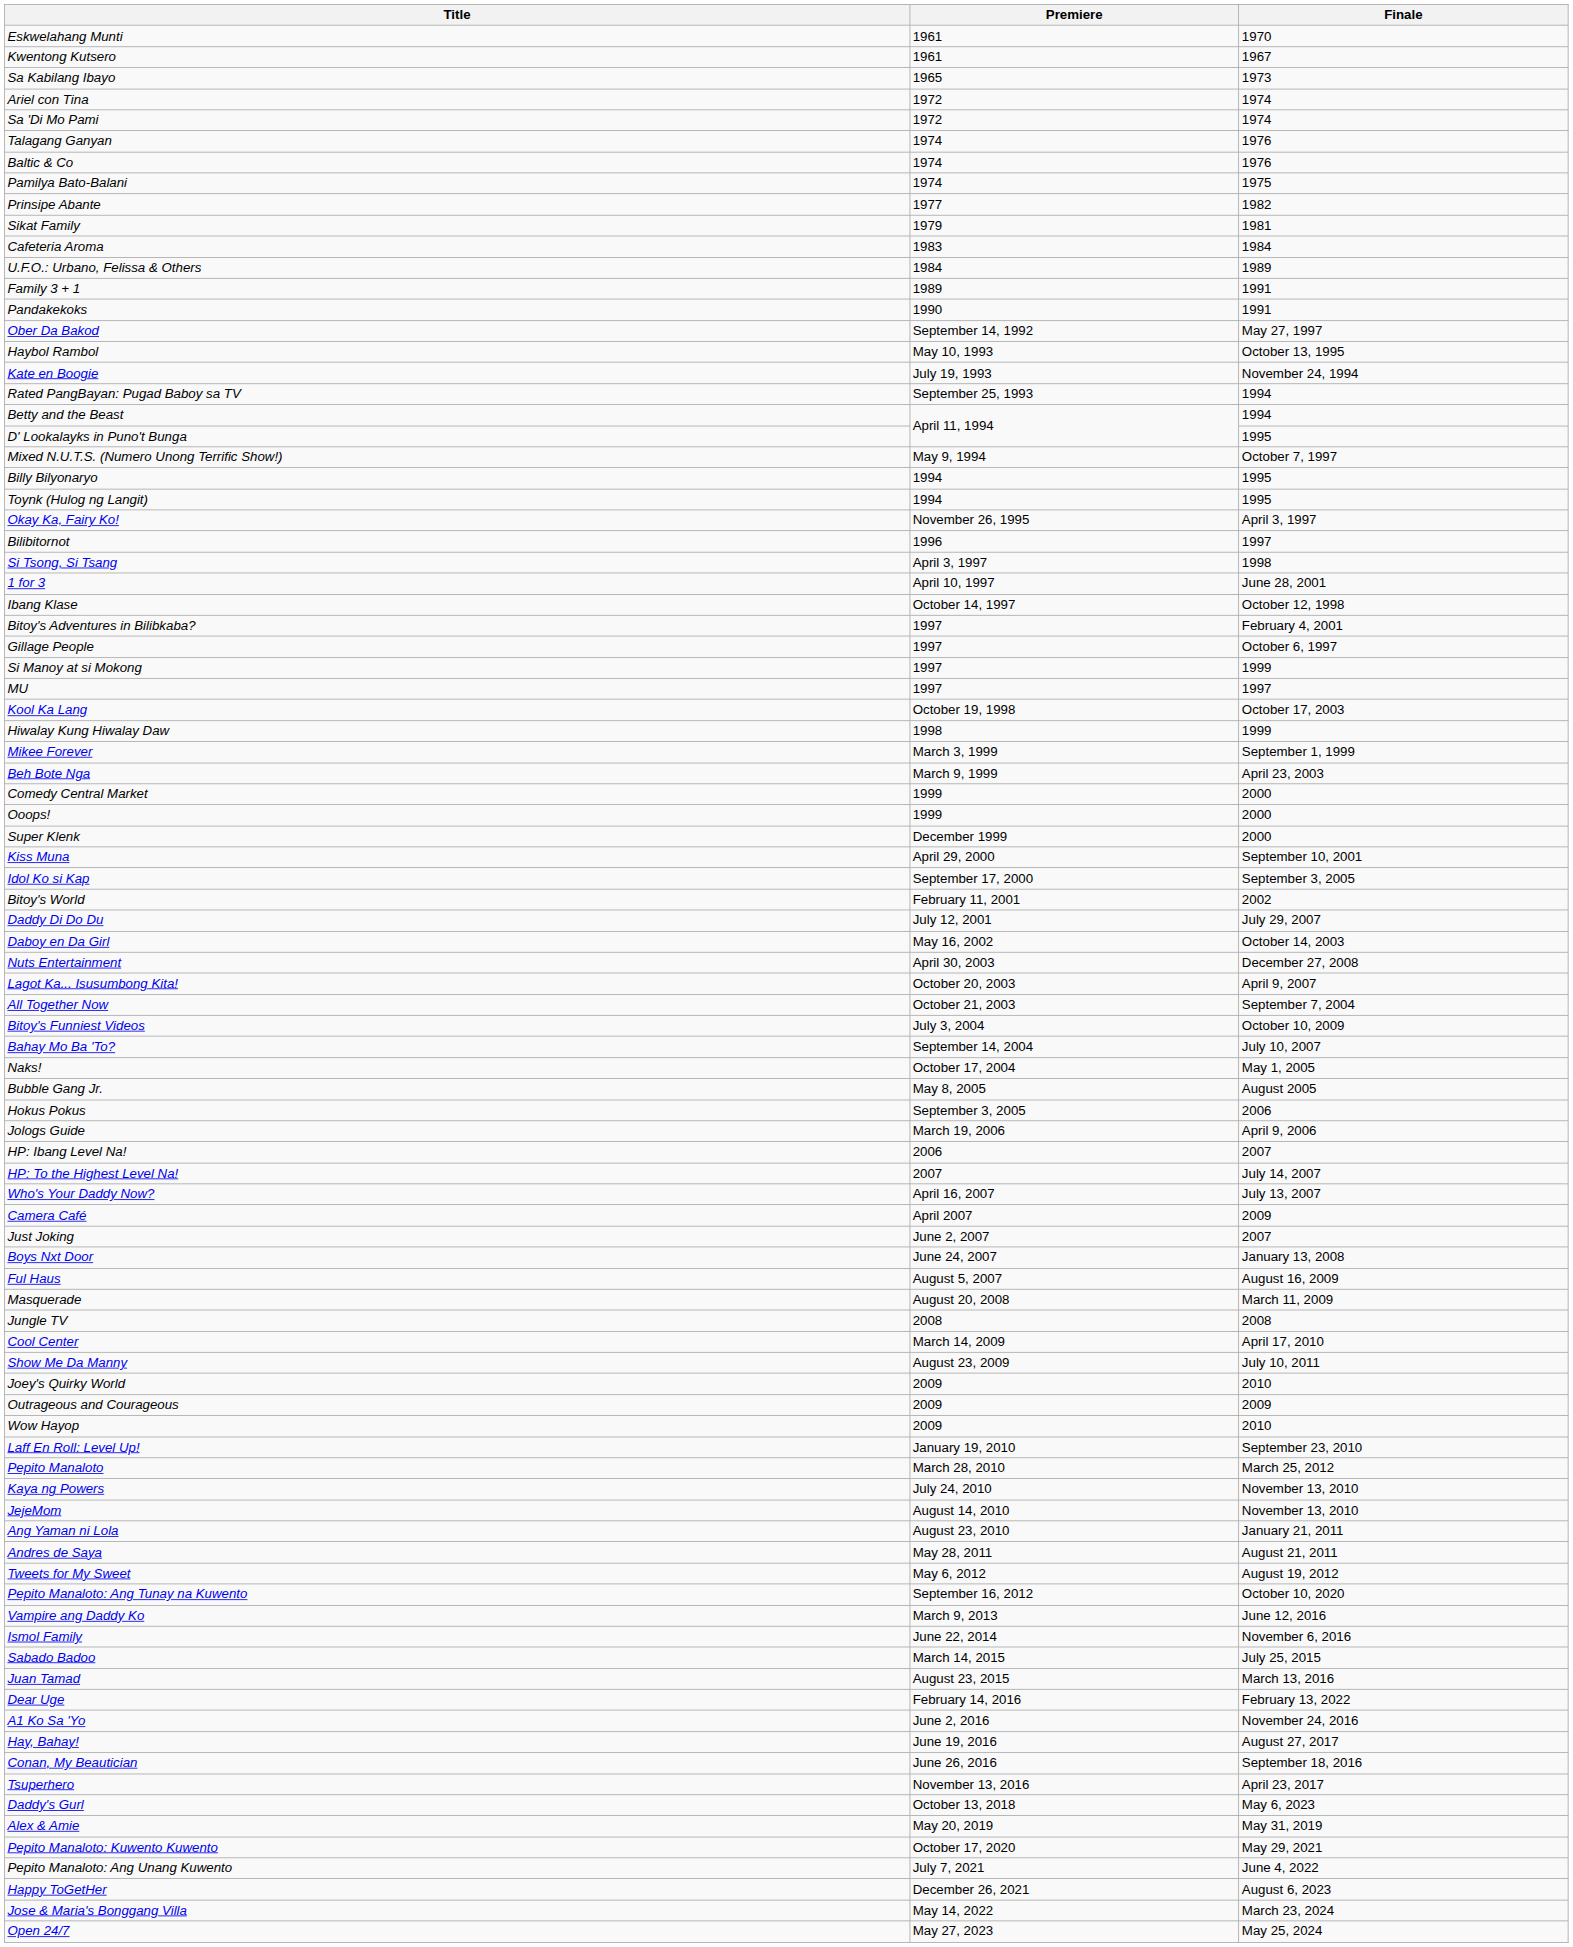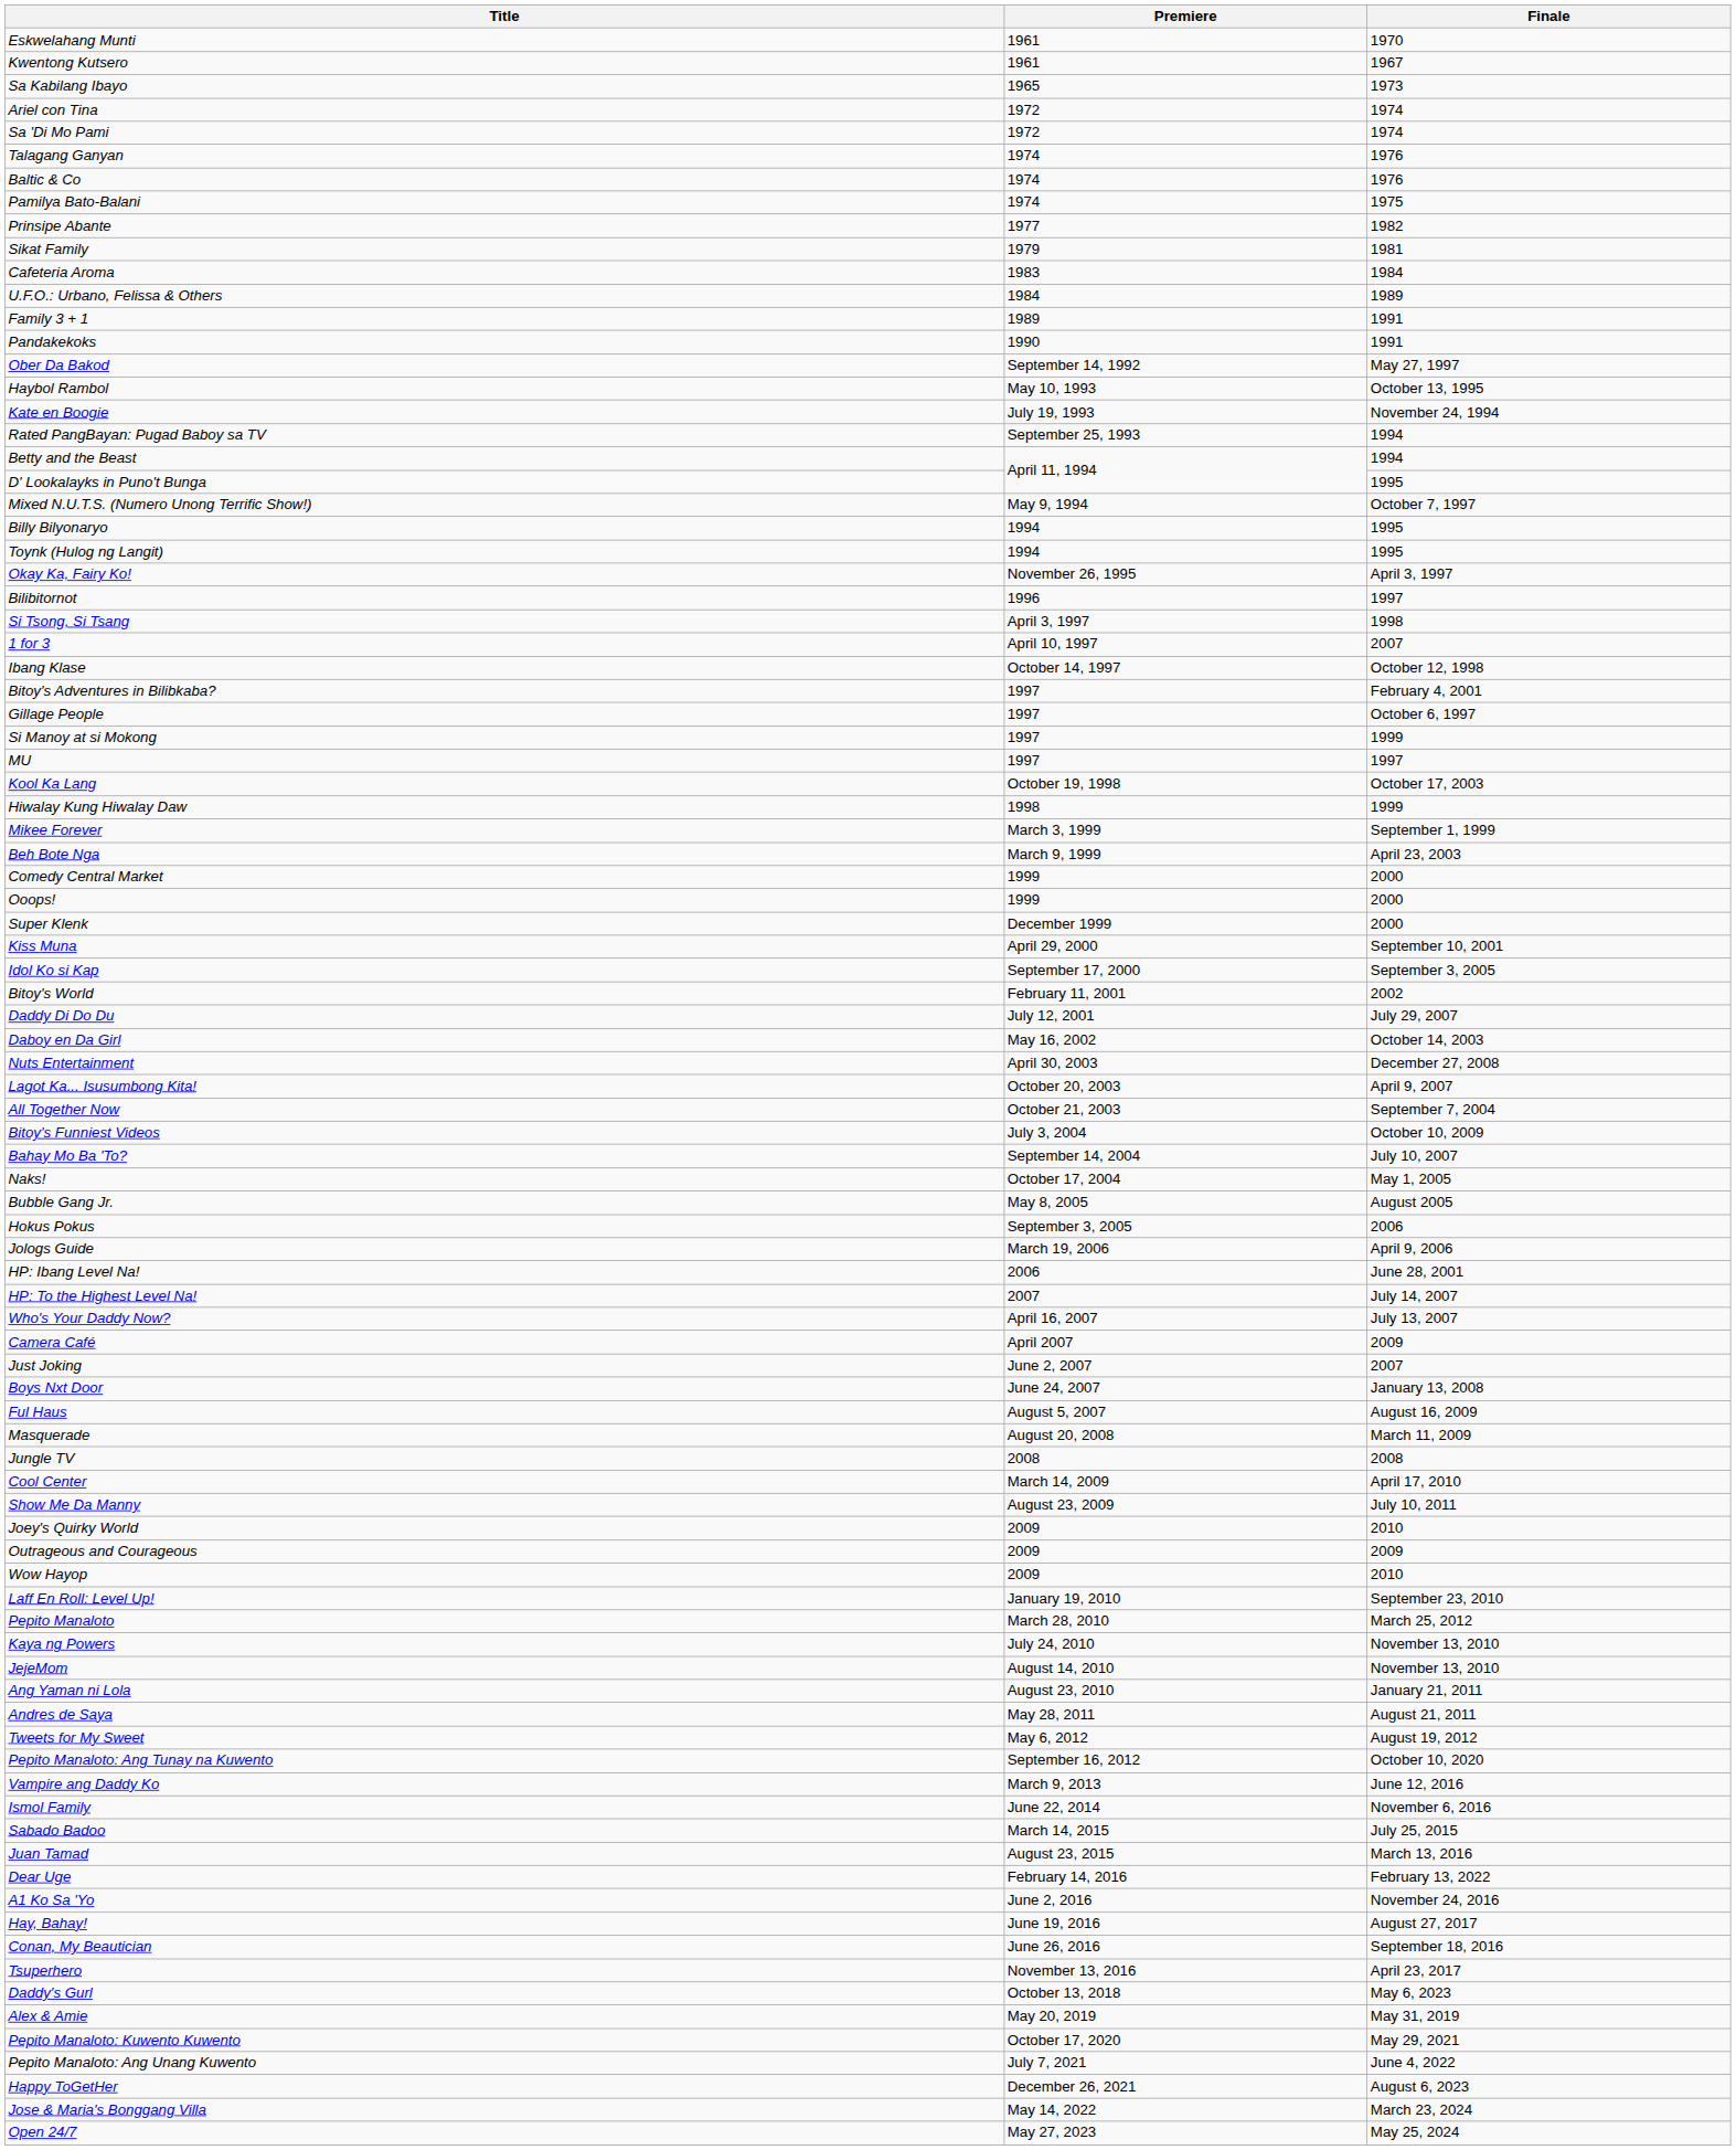1 for 3 | Finale: June 28, 2001 -> 2007
HP: Ibang Level Na! | Finale: 2007 -> June 28, 2001
